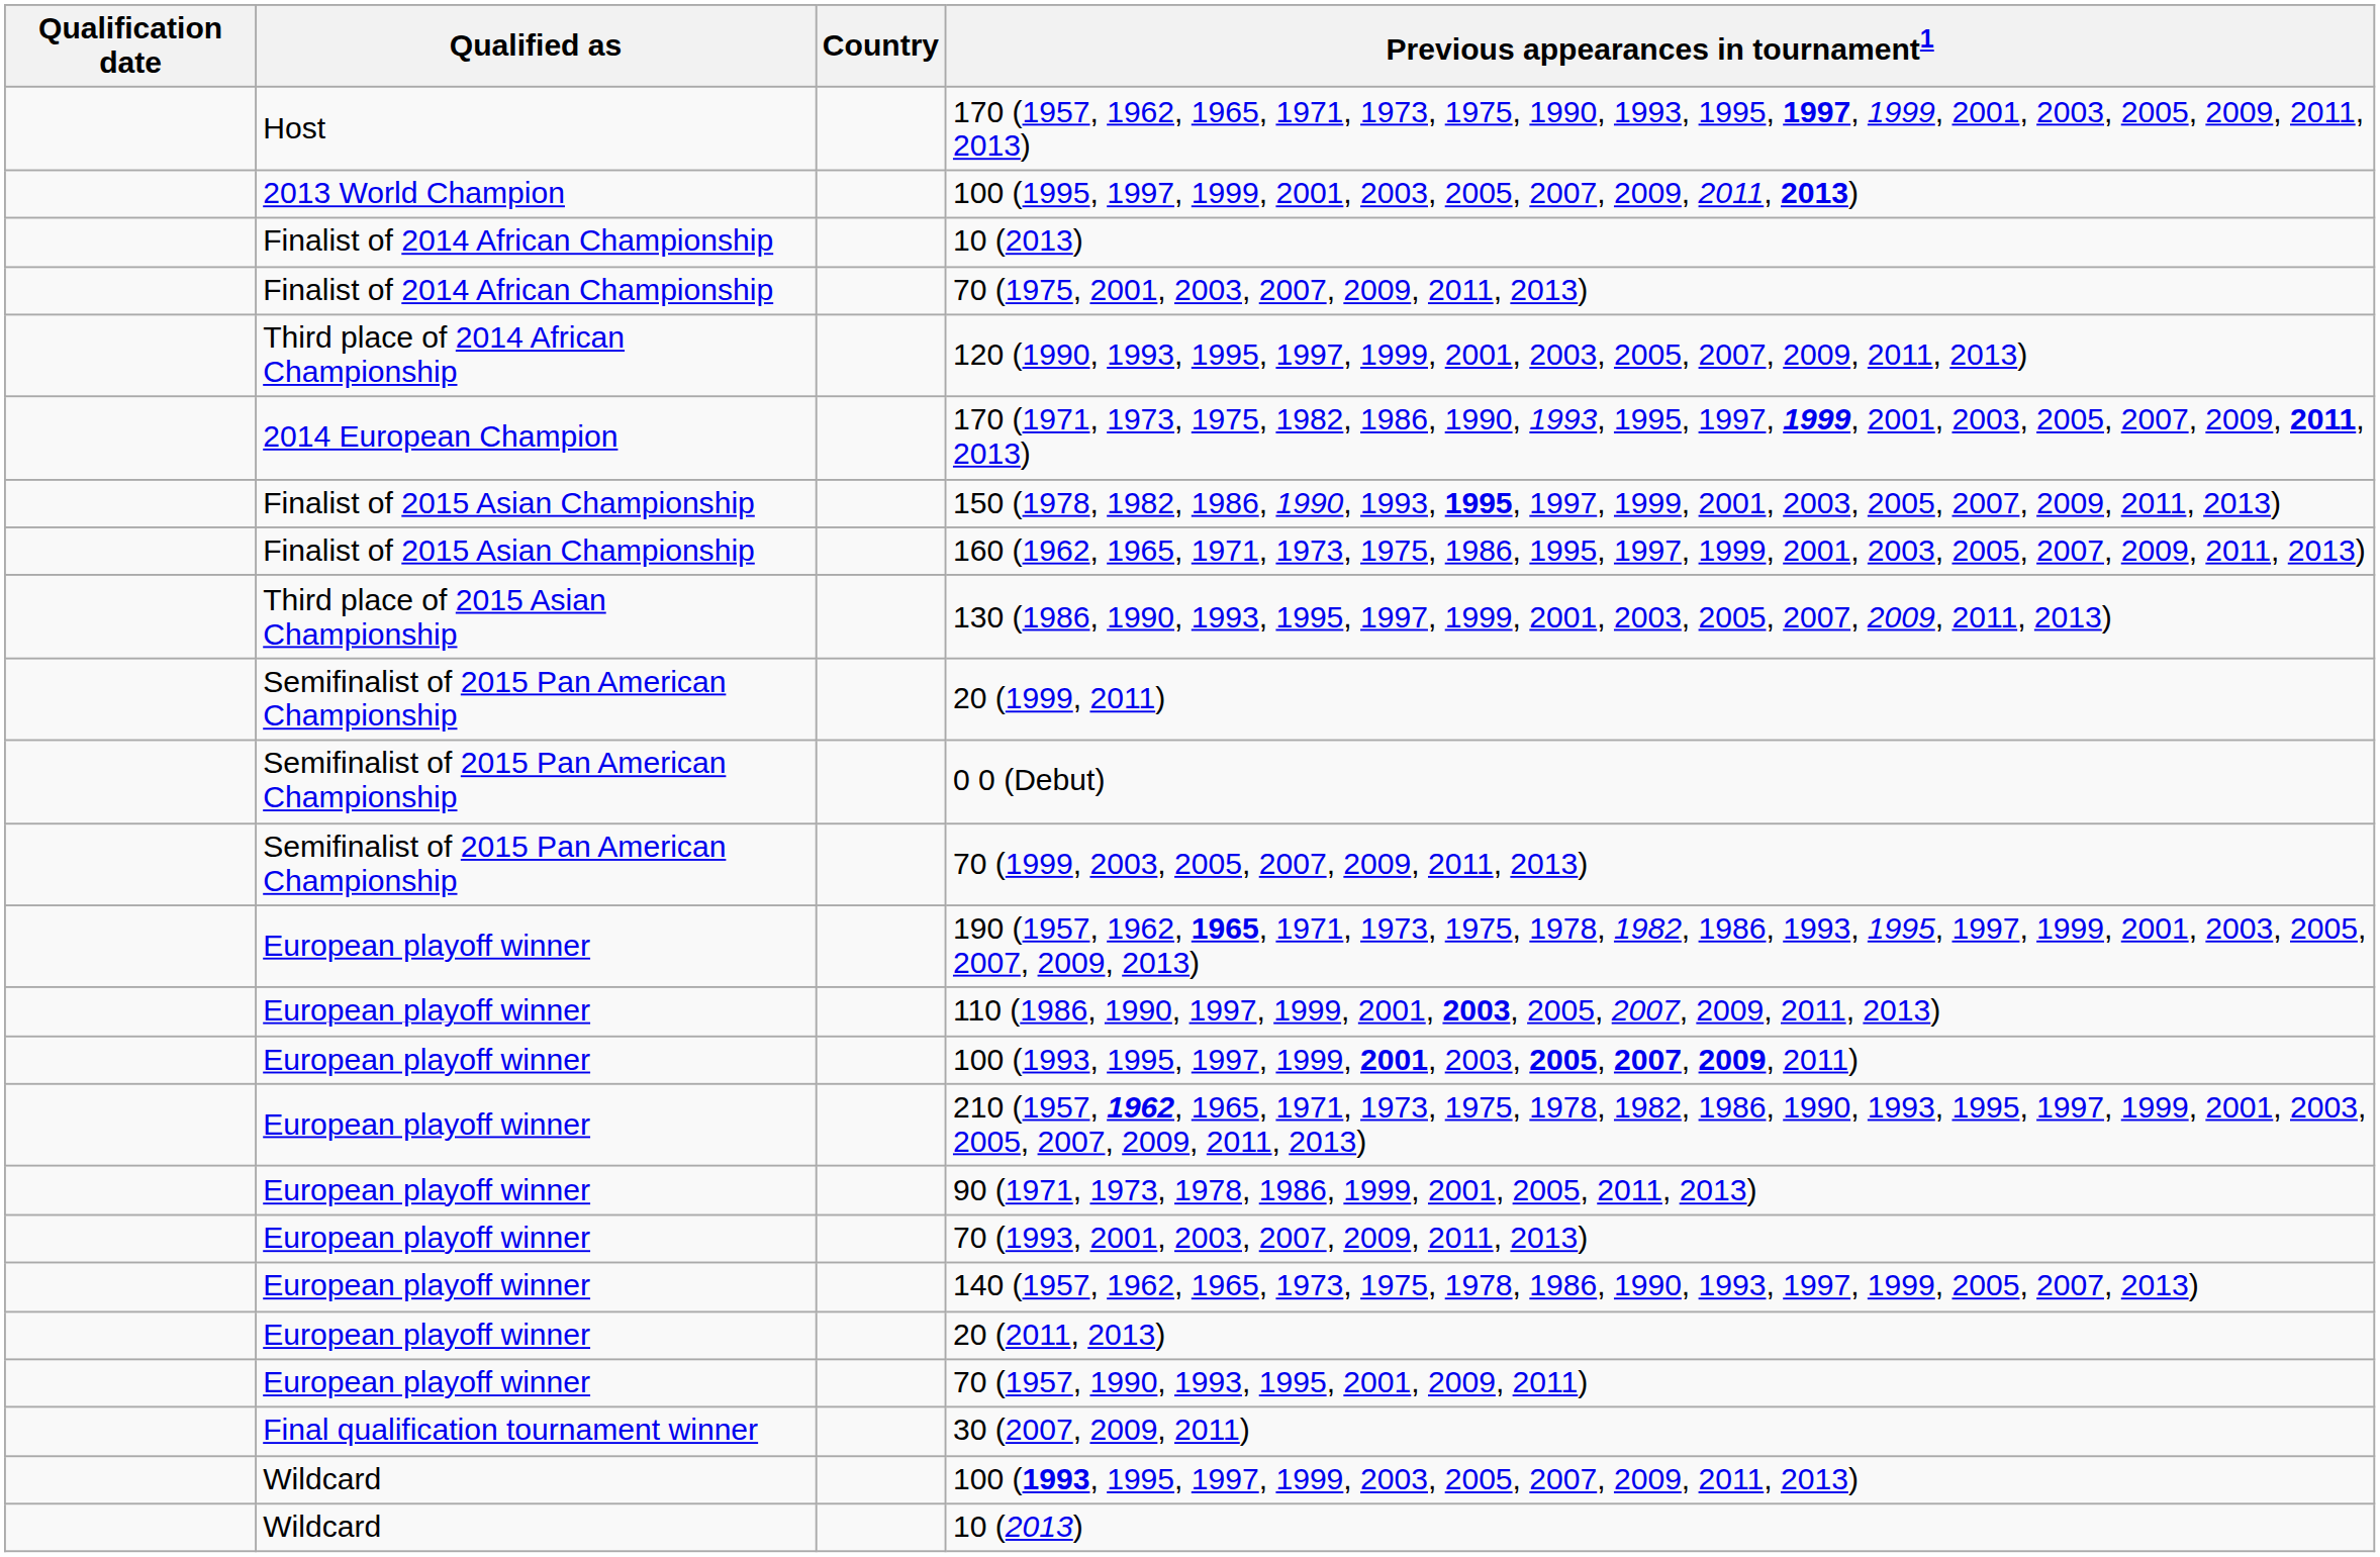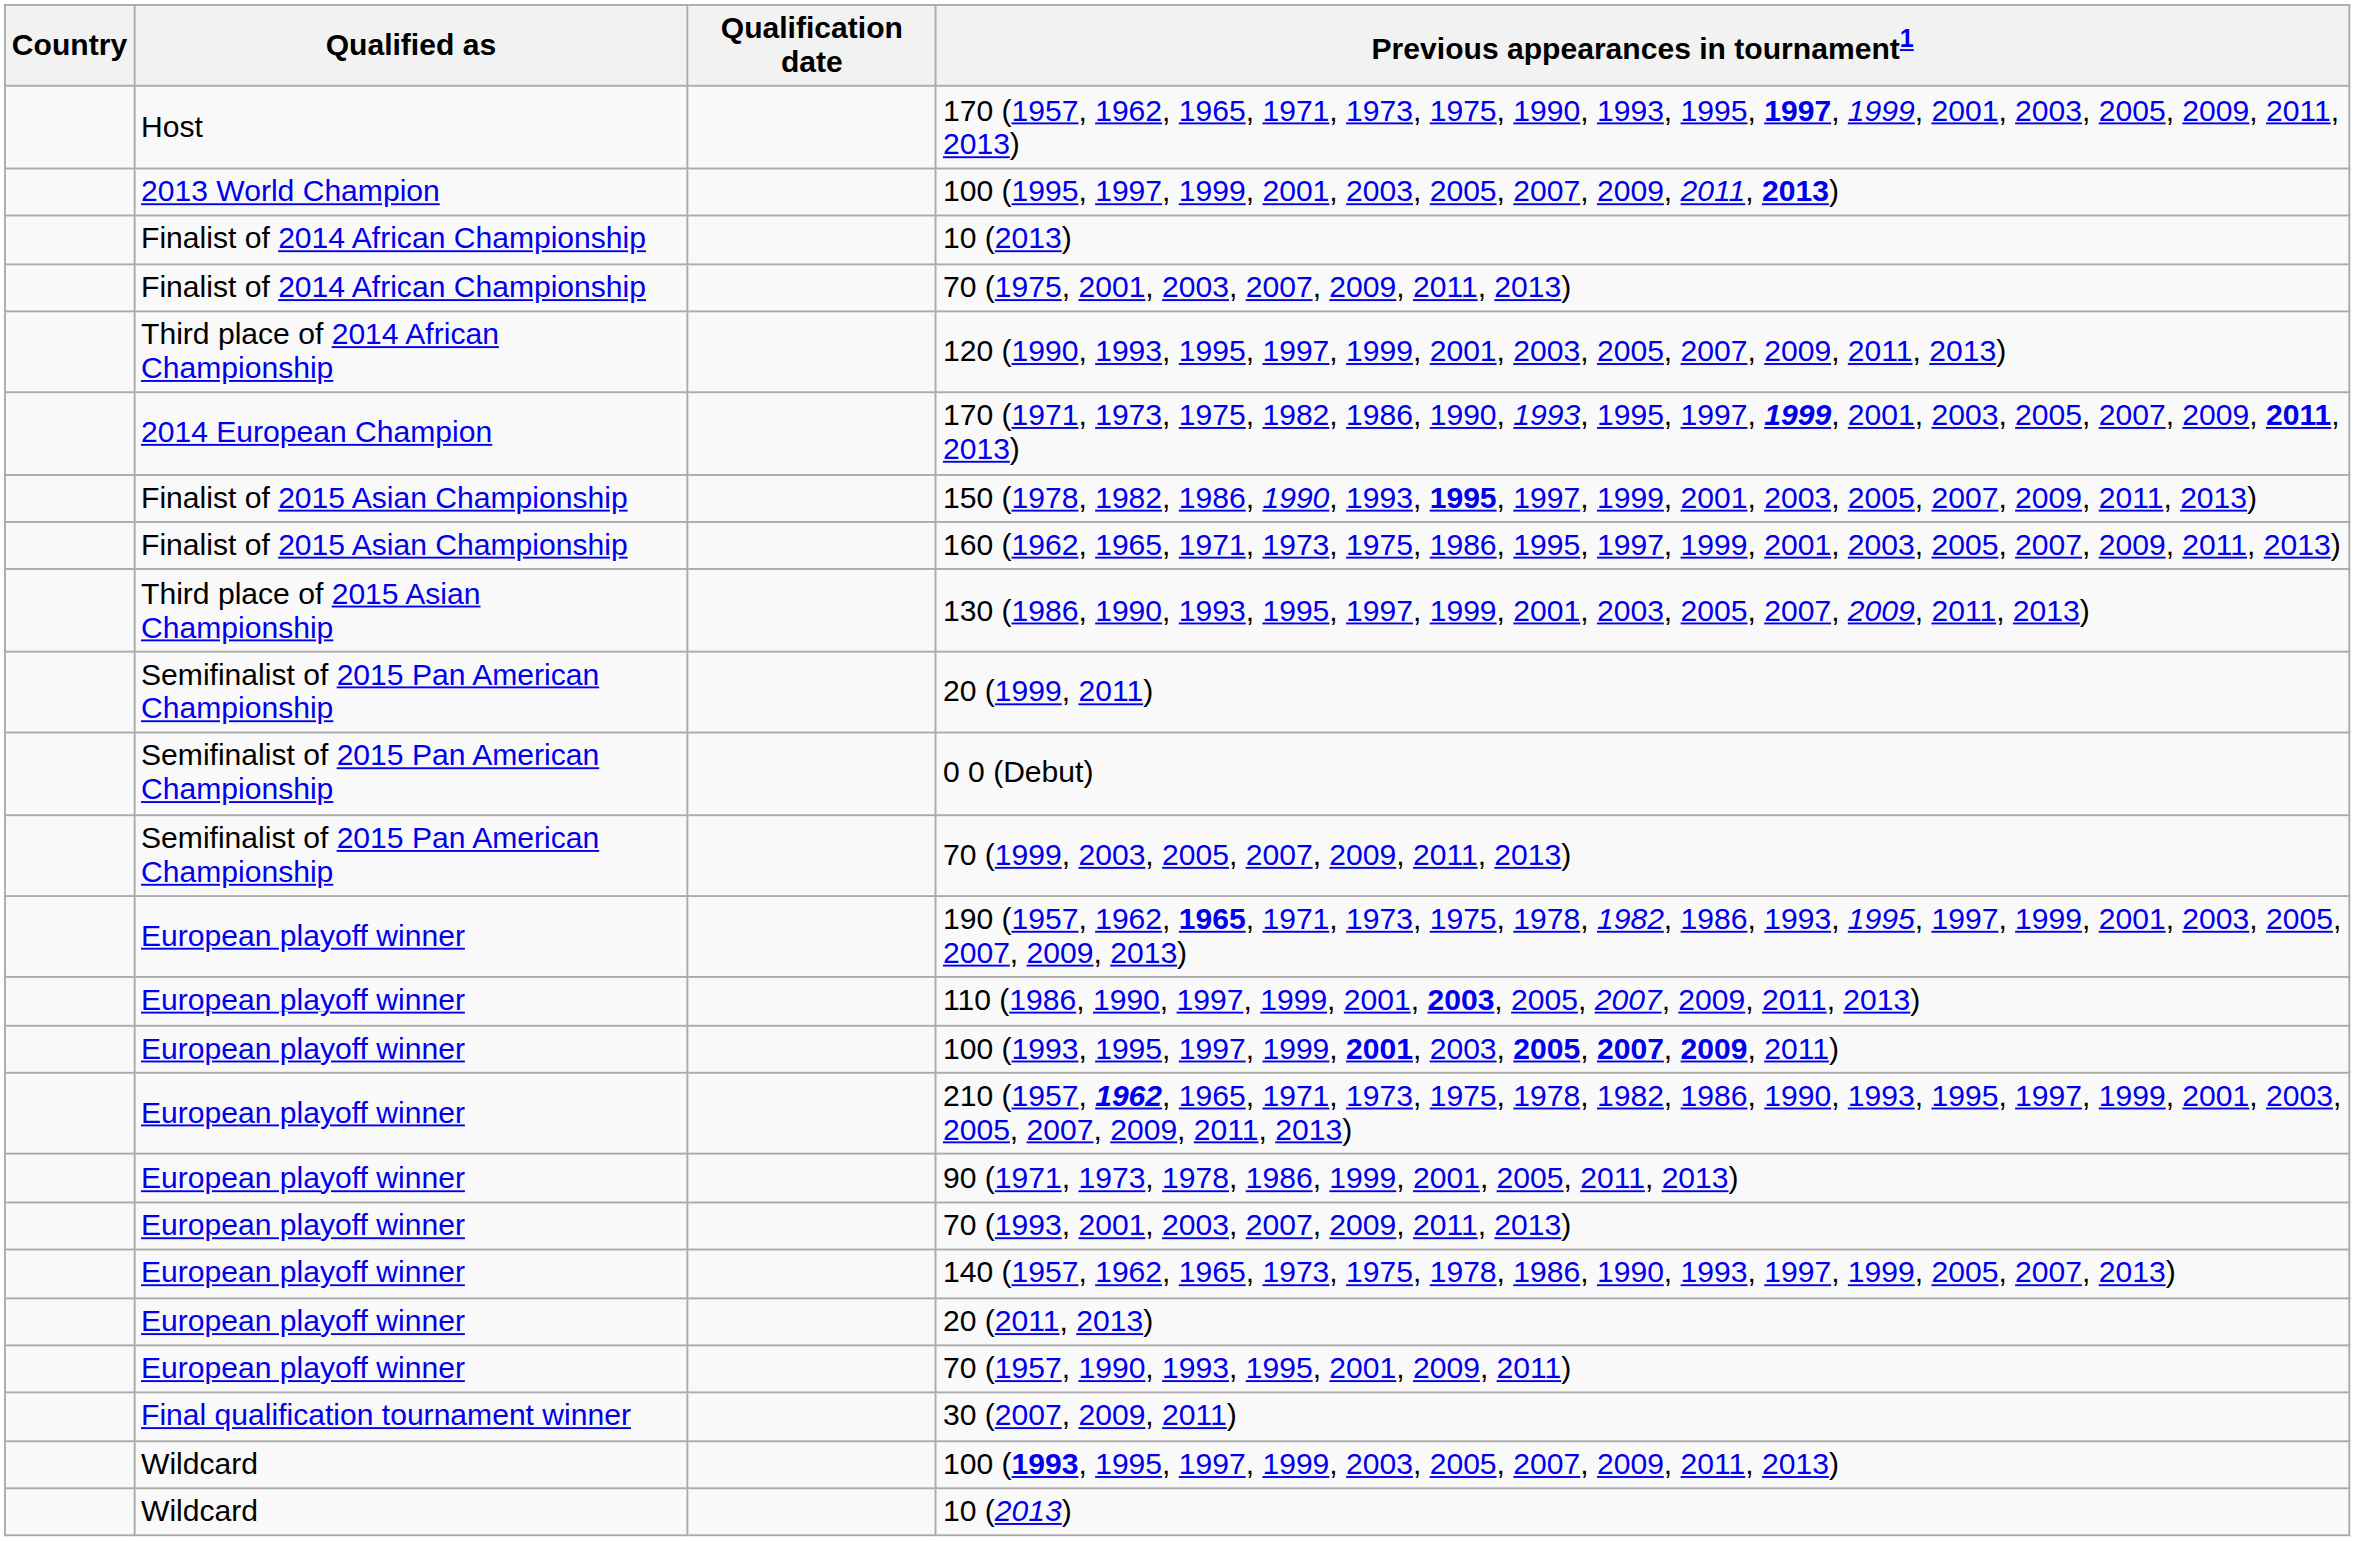columns swapped: Country <-> Qualification date
